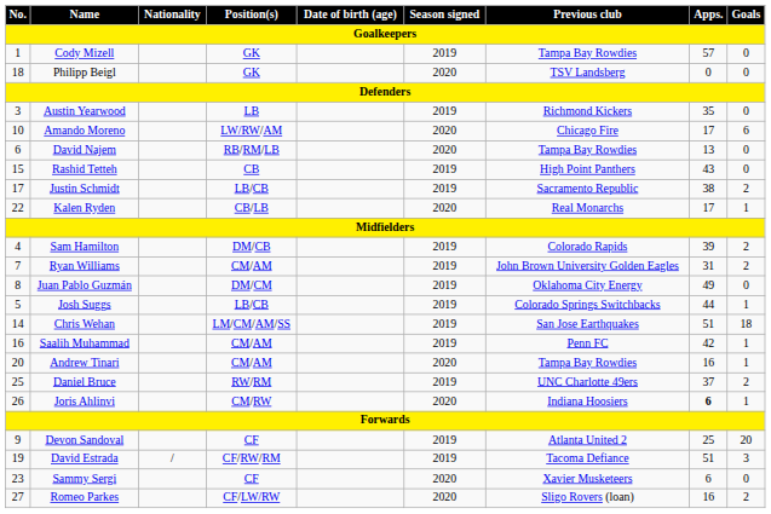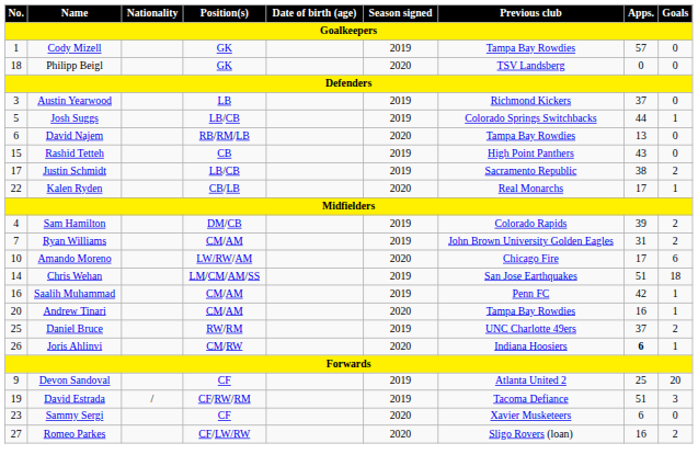Austin Yearwood | Apps.: 35 -> 37
rows swapped: Josh Suggs <-> Amando Moreno
- row: 8 | Juan Pablo Guzmán | DM/CM | 2019 | Oklahoma City Energy | 49 | 0
